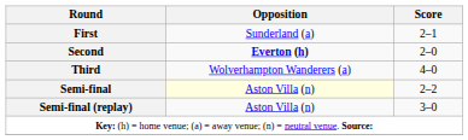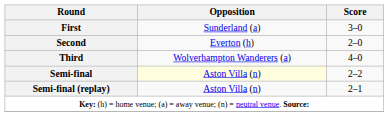First | Score: 2–1 -> 3–0
Second | Opposition: bold -> normal
Semi-final (replay) | Score: 3–0 -> 2–1
